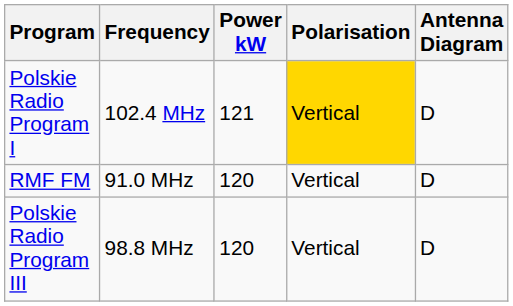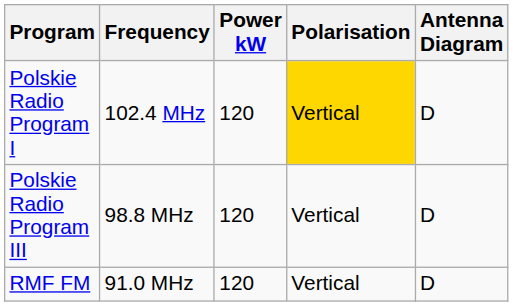Polskie Radio Program I | Power kW: 121 -> 120
rows swapped: Polskie Radio Program III <-> RMF FM
